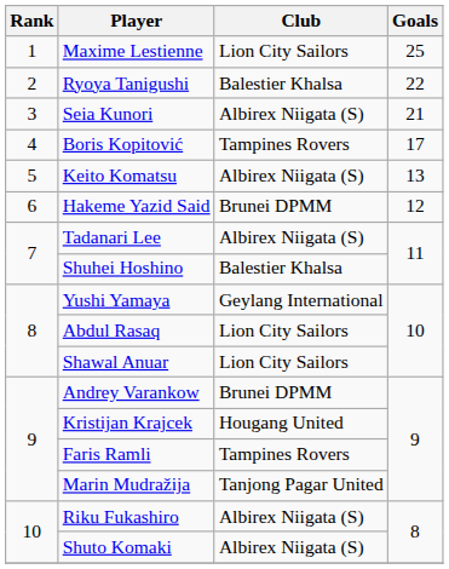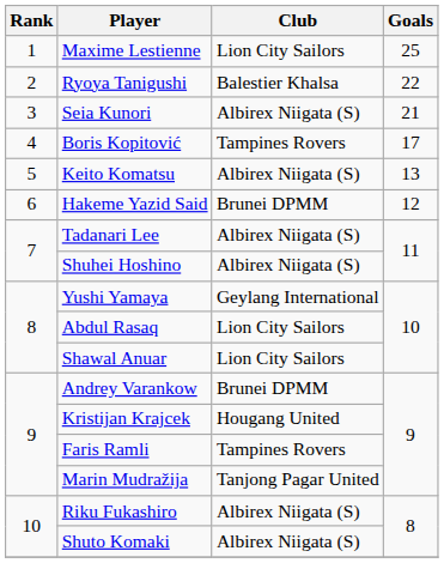Shuhei Hoshino | Club: Balestier Khalsa -> Albirex Niigata (S)
